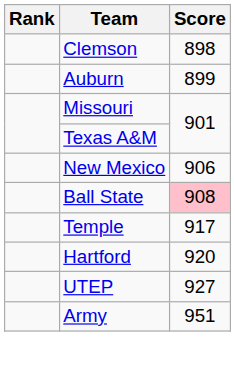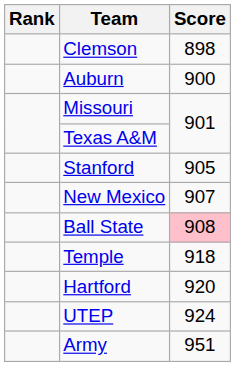Auburn | Score: 899 -> 900
+ row: Stanford | 905
New Mexico | Score: 906 -> 907
Temple | Score: 917 -> 918
UTEP | Score: 927 -> 924
